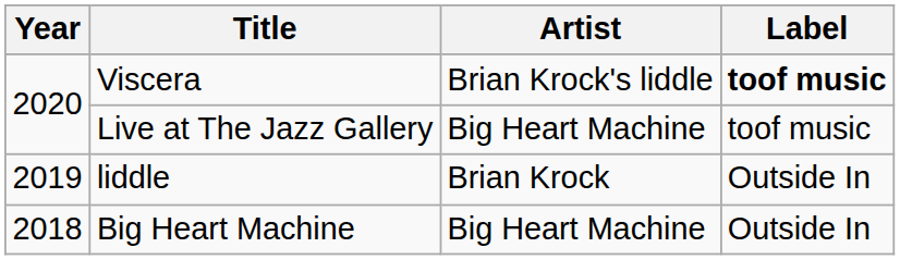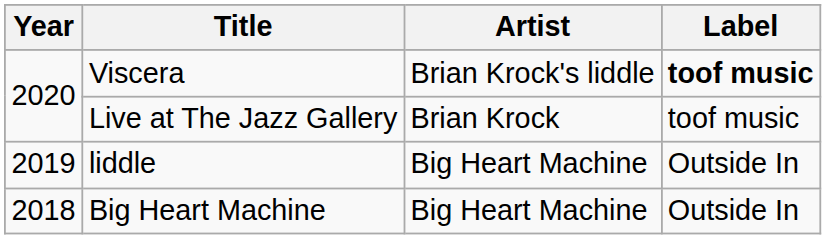Live at The Jazz Gallery | Artist: Big Heart Machine -> Brian Krock
liddle | Artist: Brian Krock -> Big Heart Machine
